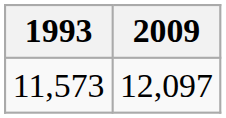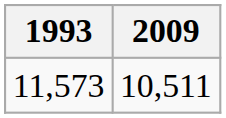11,573 | 2009: 12,097 -> 10,511
